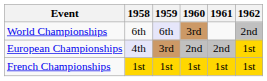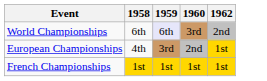- column: 1961 | 2nd | 1st
European Championships | 1958: lavender background -> no background
